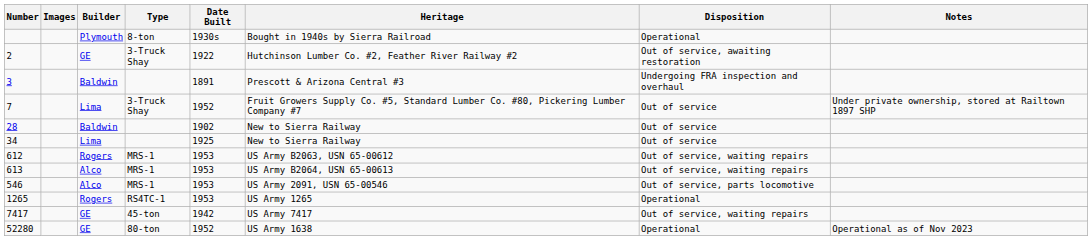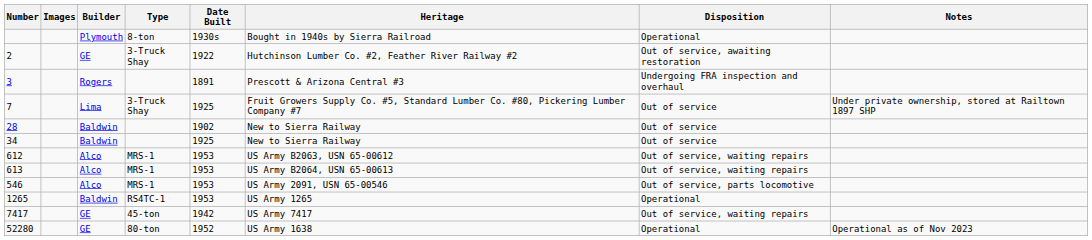3 | Builder: Baldwin -> Rogers
7 | Date Built: 1952 -> 1925
34 | Builder: Lima -> Baldwin
612 | Builder: Rogers -> Alco
1265 | Builder: Rogers -> Baldwin
